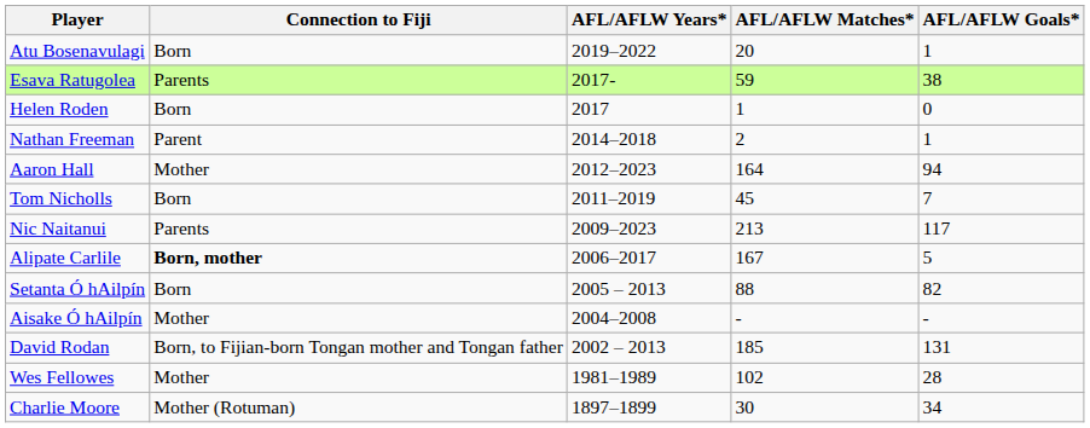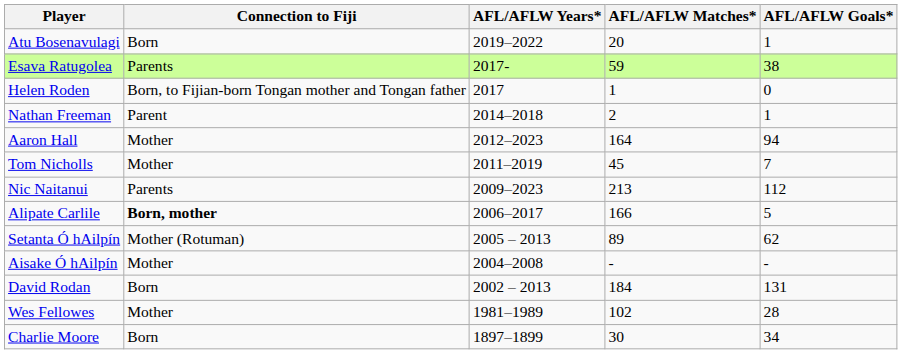Helen Roden | Connection to Fiji: Born -> Born, to Fijian-born Tongan mother and Tongan father
Tom Nicholls | Connection to Fiji: Born -> Mother
Nic Naitanui | AFL/AFLW Goals*: 117 -> 112
Alipate Carlile | AFL/AFLW Matches*: 167 -> 166
Setanta Ó hAilpín | Connection to Fiji: Born -> Mother (Rotuman)
Setanta Ó hAilpín | AFL/AFLW Matches*: 88 -> 89
Setanta Ó hAilpín | AFL/AFLW Goals*: 82 -> 62
David Rodan | Connection to Fiji: Born, to Fijian-born Tongan mother and Tongan father -> Born
David Rodan | AFL/AFLW Matches*: 185 -> 184
Charlie Moore | Connection to Fiji: Mother (Rotuman) -> Born
